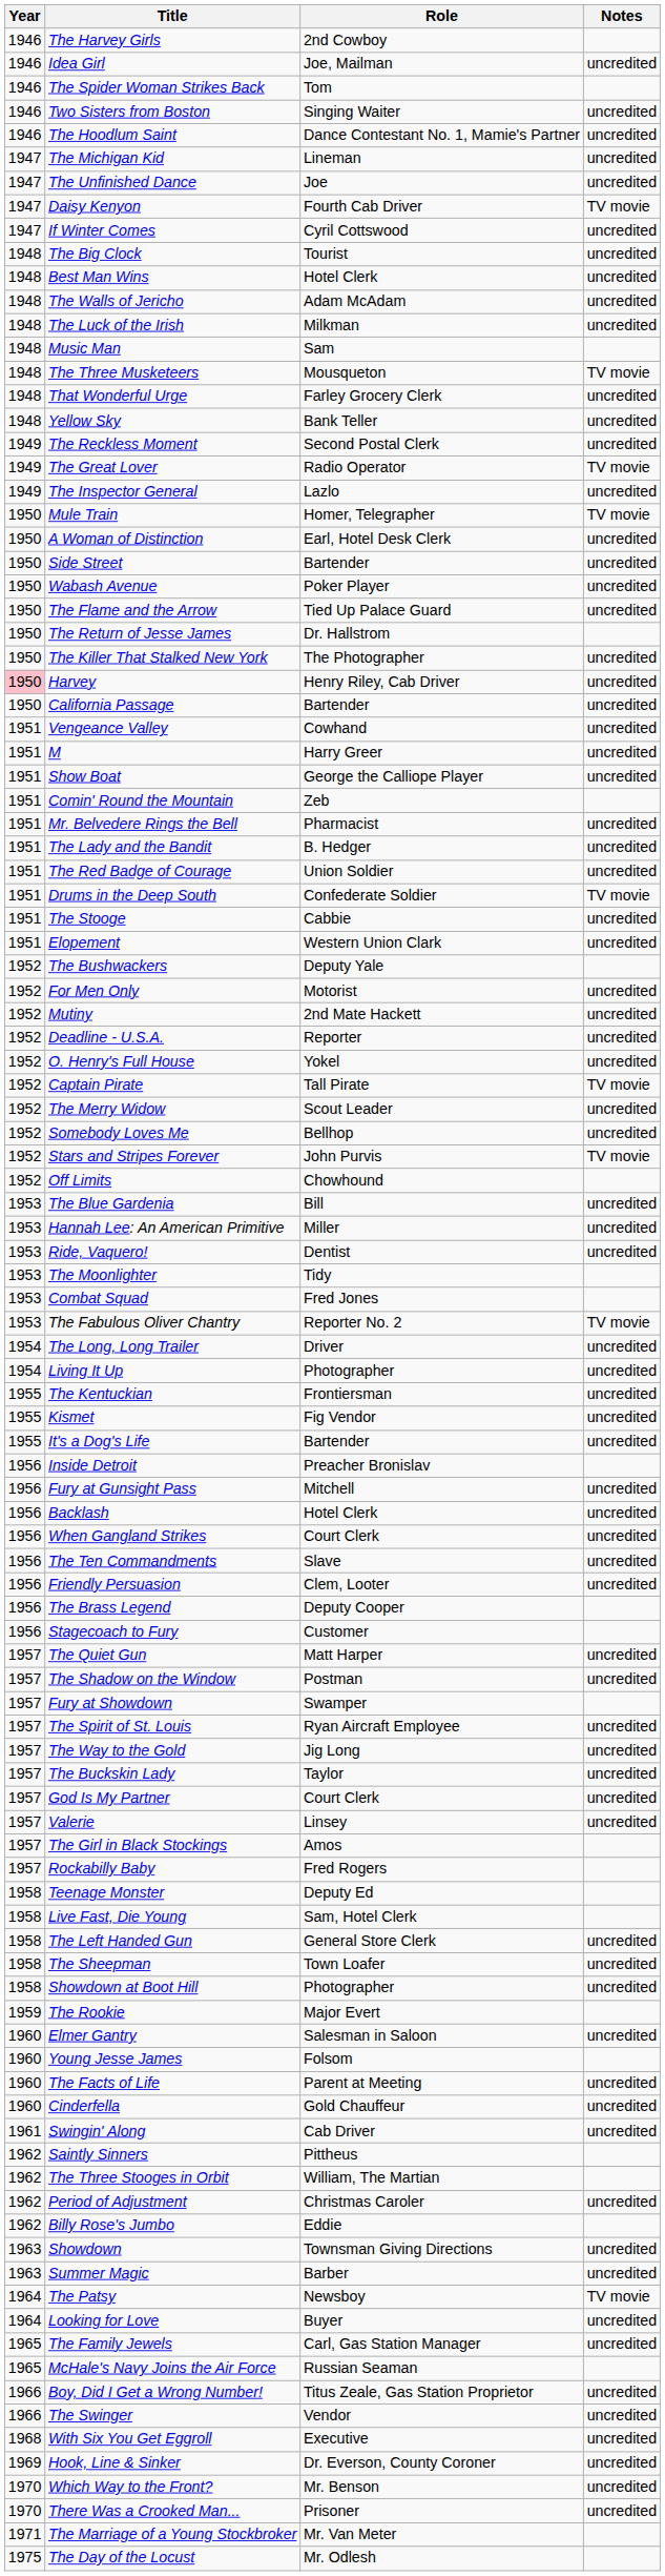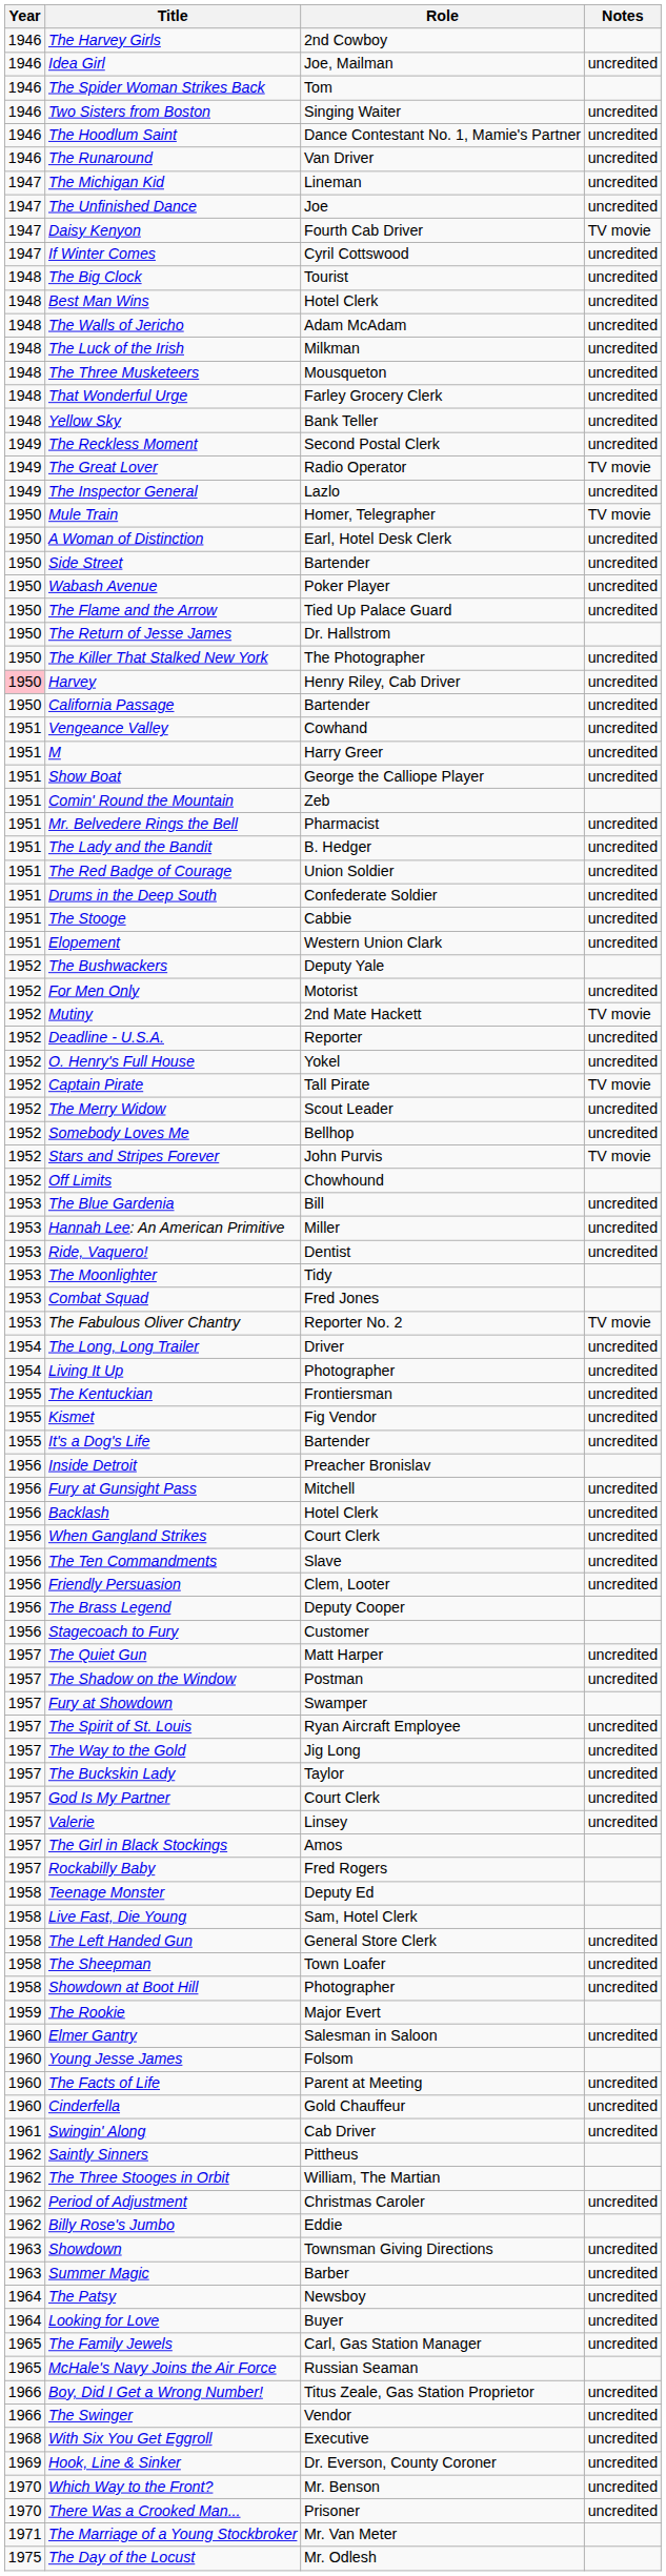+ row: 1946 | The Runaround | Van Driver | uncredited
- row: 1948 | Music Man | Sam
The Three Musketeers | Notes: TV movie -> uncredited
Drums in the Deep South | Notes: TV movie -> uncredited
Mutiny | Notes: uncredited -> TV movie
The Patsy | Notes: TV movie -> uncredited
